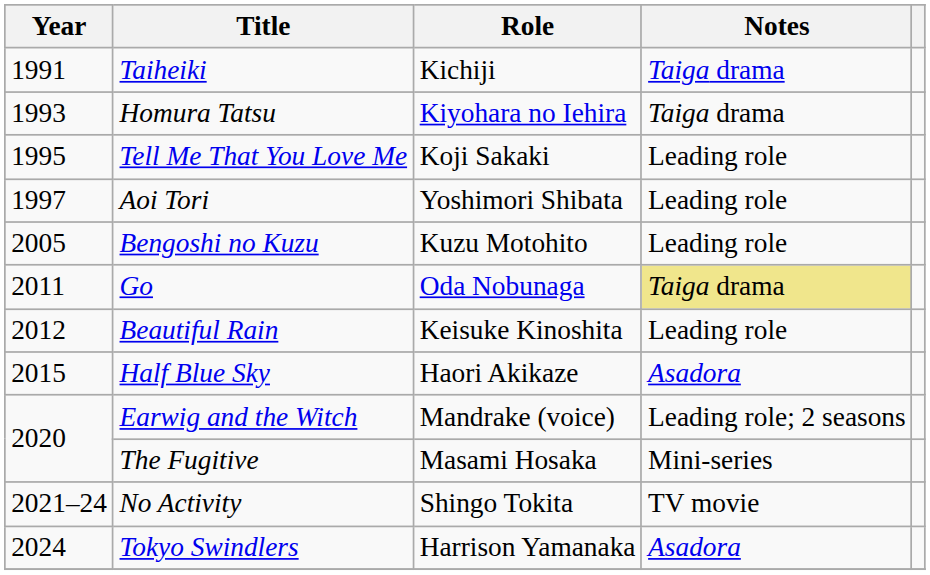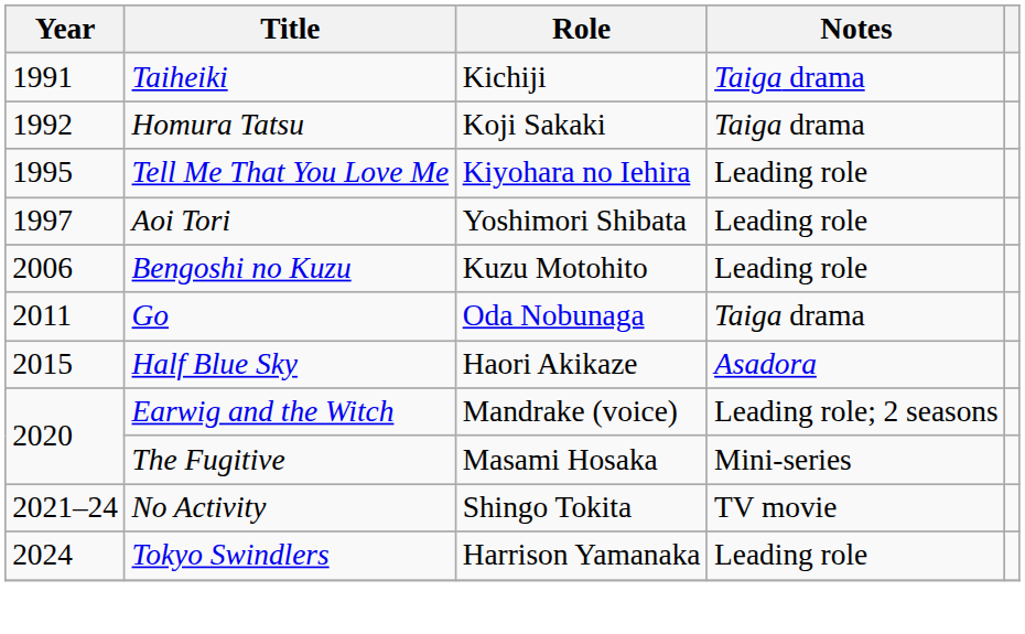Homura Tatsu | Year: 1993 -> 1992
Homura Tatsu | Role: Kiyohara no Iehira -> Koji Sakaki
Tell Me That You Love Me | Role: Koji Sakaki -> Kiyohara no Iehira
Bengoshi no Kuzu | Year: 2005 -> 2006
Go | Notes: khaki background -> no background
- row: 2012 | Beautiful Rain | Keisuke Kinoshita | Leading role
Tokyo Swindlers | Notes: Asadora -> Leading role
